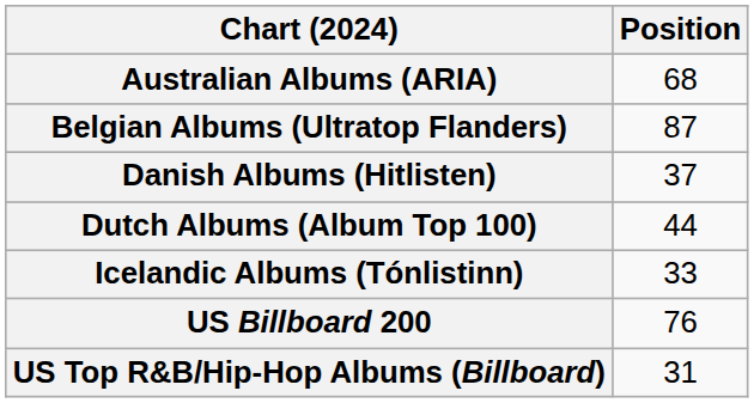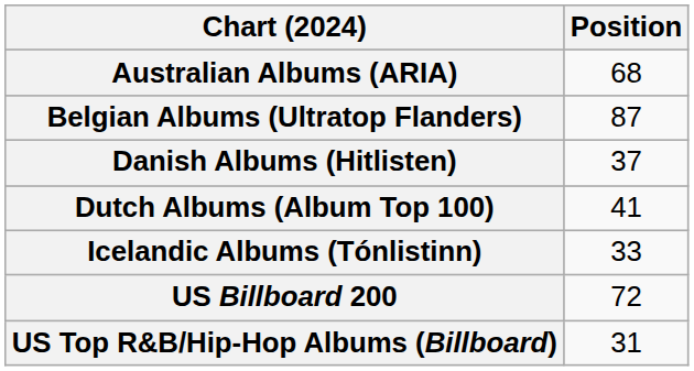Dutch Albums (Album Top 100) | Position: 44 -> 41
US Billboard 200 | Position: 76 -> 72
